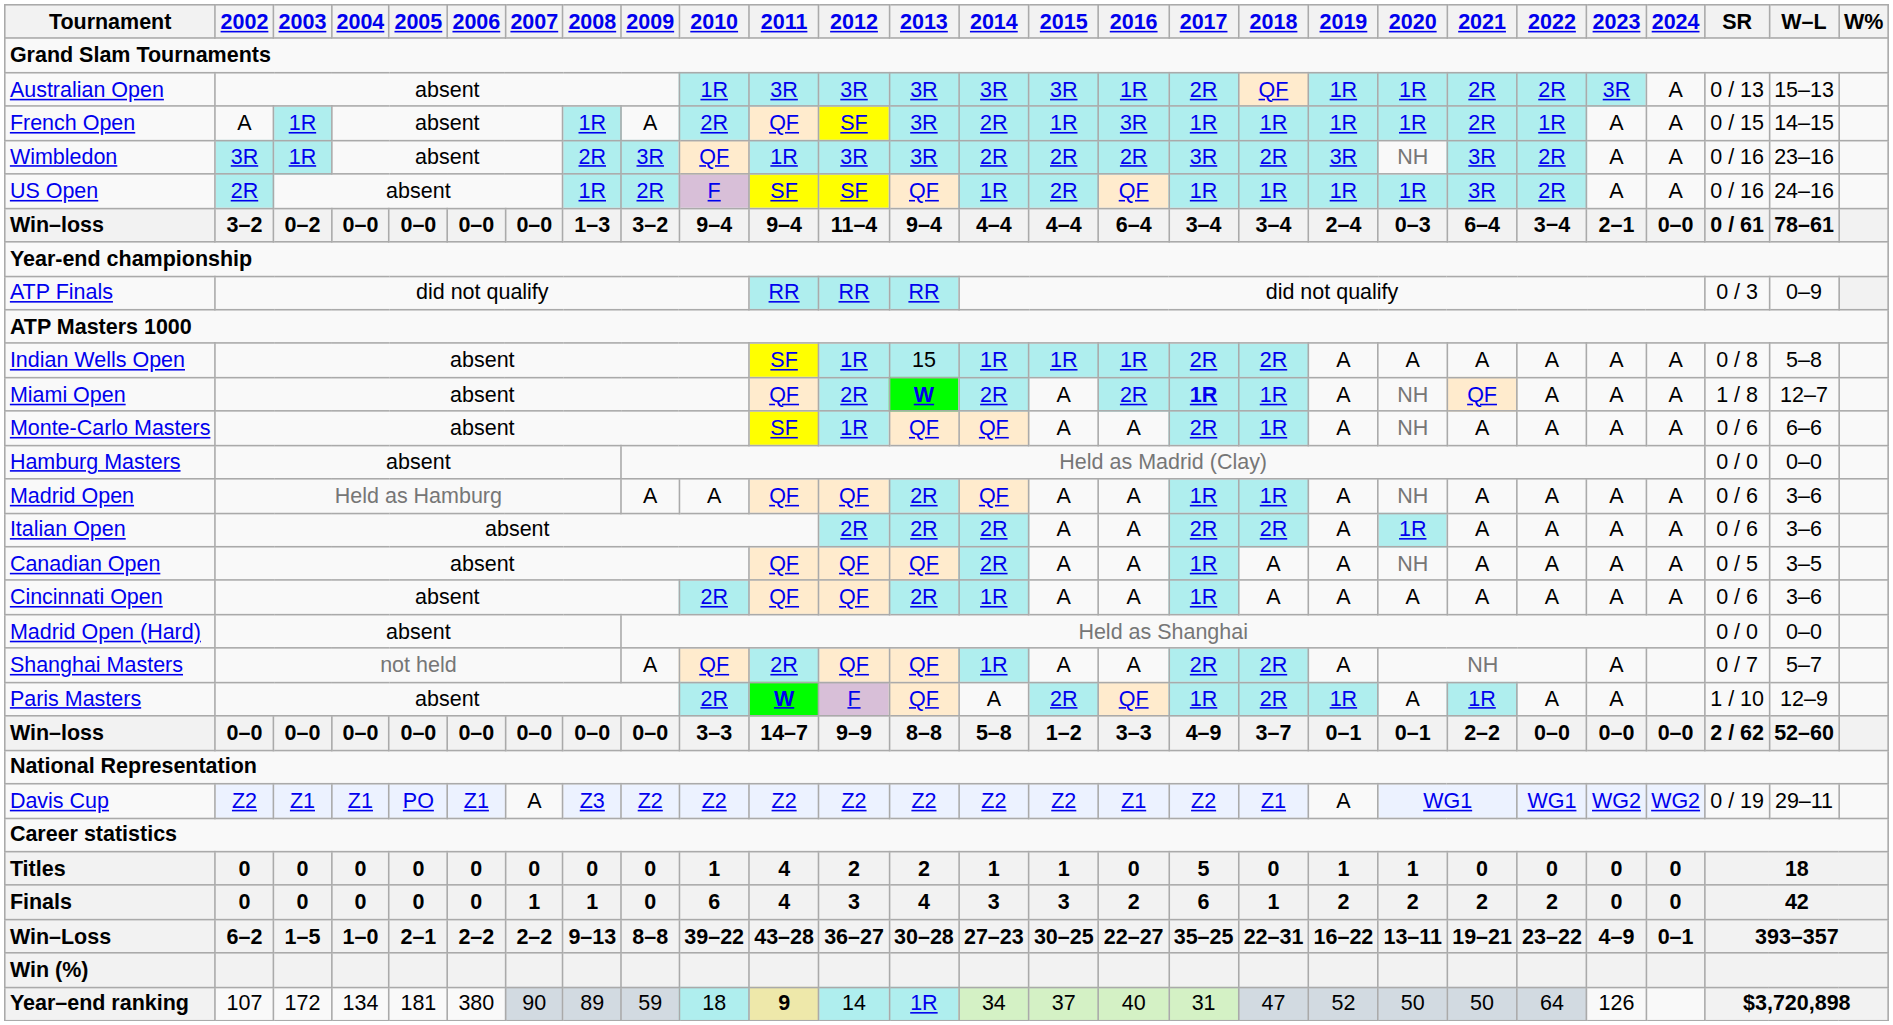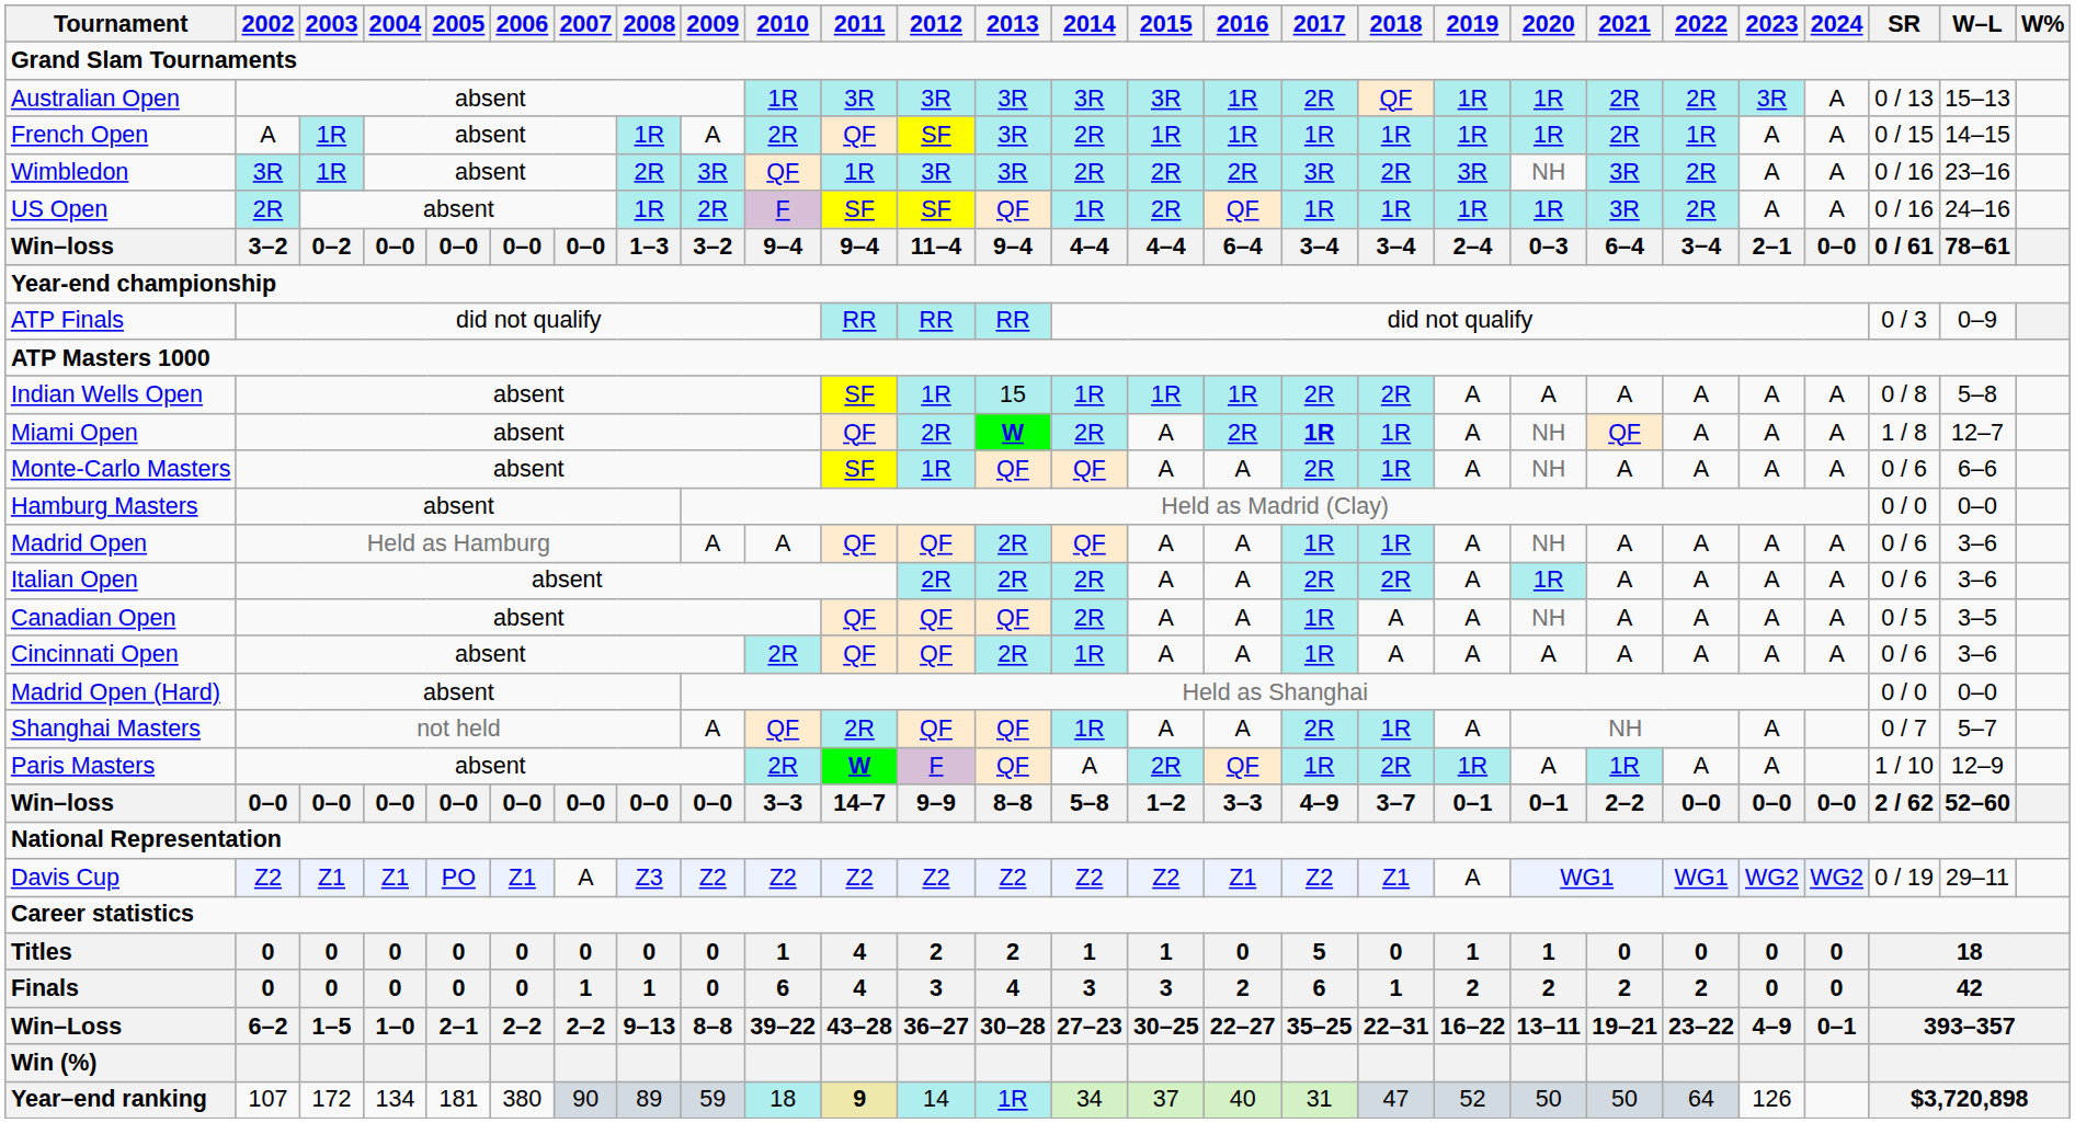French Open | 2016: 3R -> 1R
Shanghai Masters | 2018: 2R -> 1R
